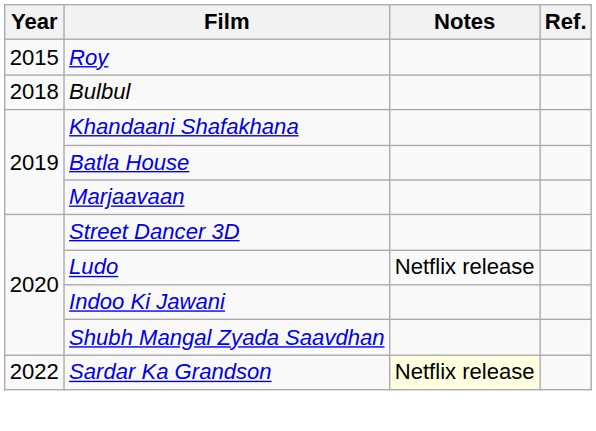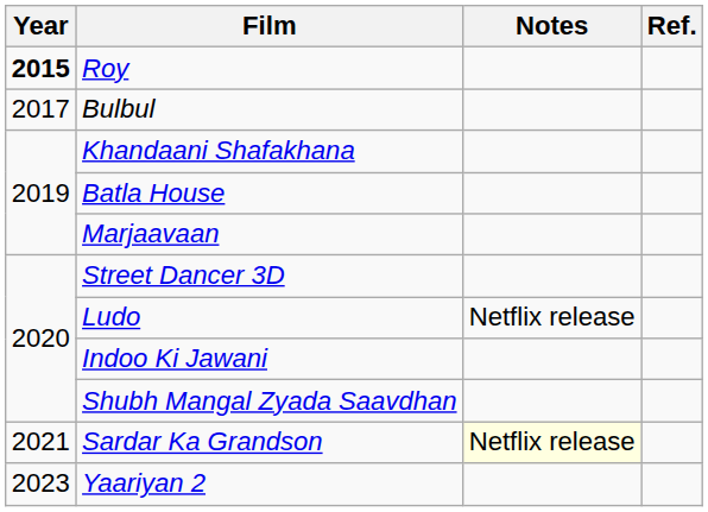Roy | Year: normal -> bold
Bulbul | Year: 2018 -> 2017
Sardar Ka Grandson | Year: 2022 -> 2021
+ row: 2023 | Yaariyan 2
